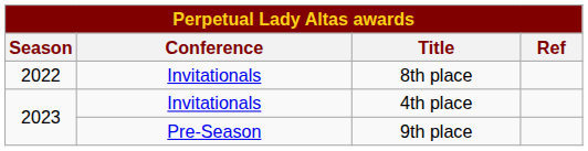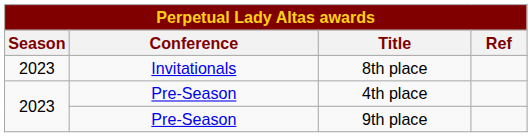8th place | Season: 2022 -> 2023
4th place | Conference: Invitationals -> Pre-Season
